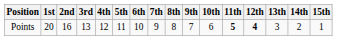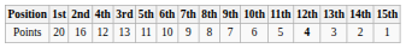columns swapped: 3rd <-> 4th
Points | 11th: bold -> normal
